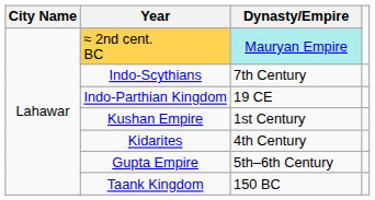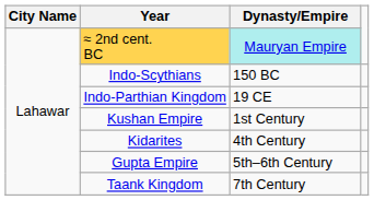Indo-Scythians | Dynasty/Empire: 7th Century -> 150 BC
Taank Kingdom | Dynasty/Empire: 150 BC -> 7th Century
